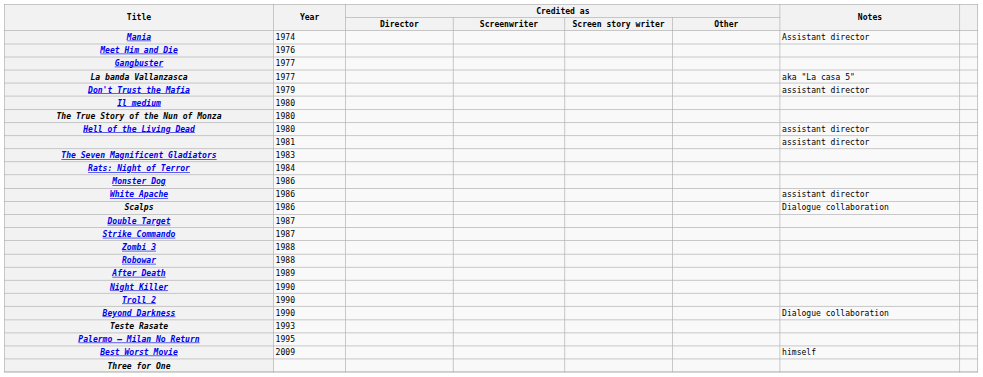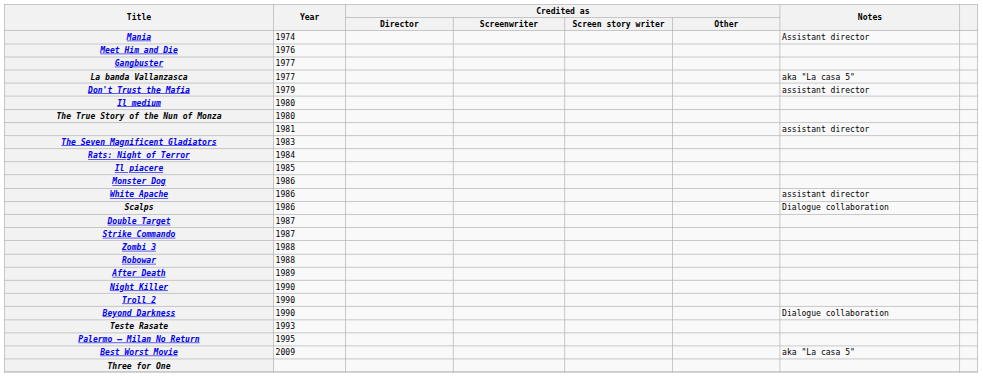- row: Hell of the Living Dead | 1980 | assistant director
+ row: Il piacere | 1985
Best Worst Movie | Notes: himself -> aka "La casa 5"
